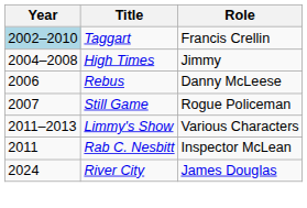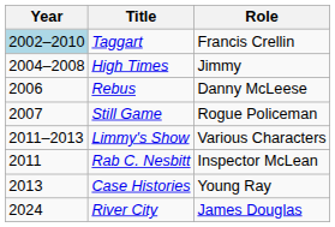+ row: 2013 | Case Histories | Young Ray
